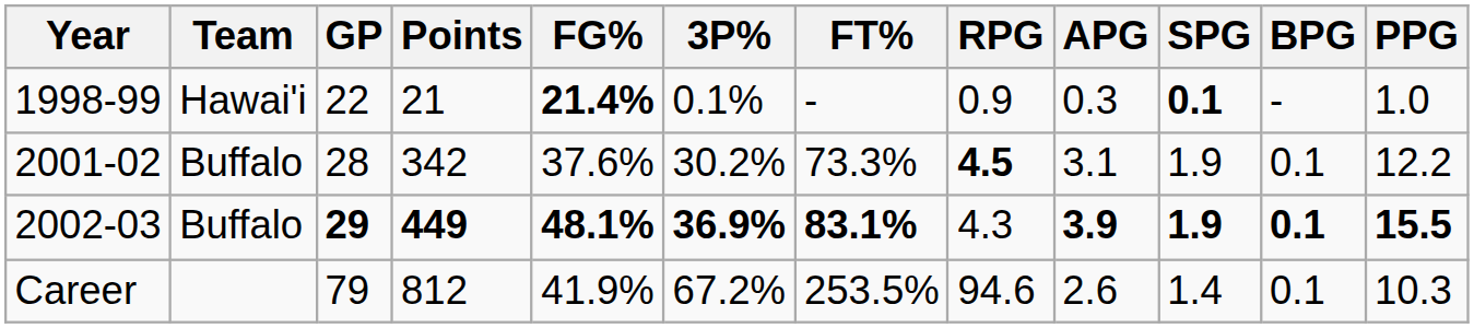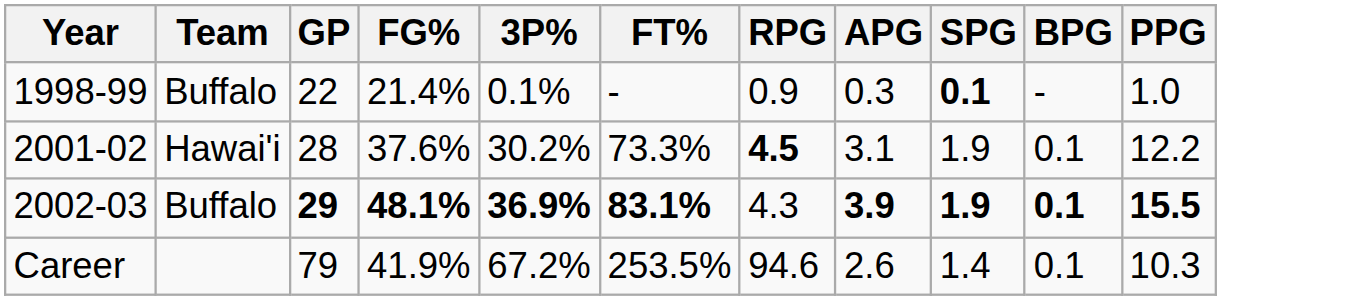- column: Points | 21 | 342 | 449 | 812
1998-99 | Team: Hawai'i -> Buffalo
1998-99 | FG%: bold -> normal
2001-02 | Team: Buffalo -> Hawai'i
